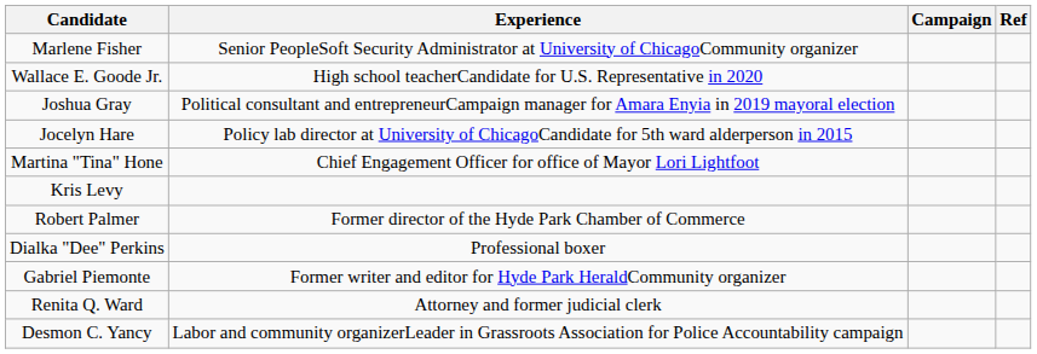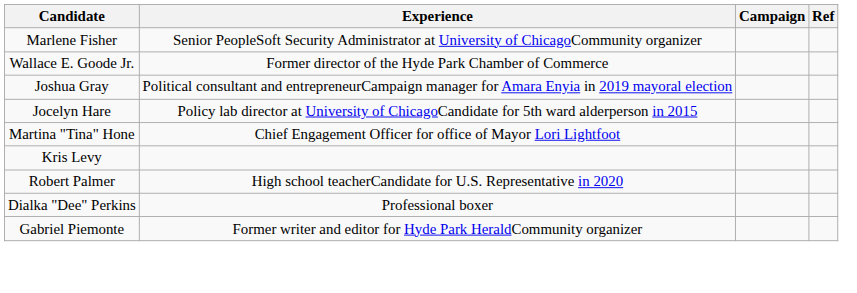Wallace E. Goode Jr. | Experience: High school teacherCandidate for U.S. Representative in 2020 -> Former director of the Hyde Park Chamber of Commerce
Robert Palmer | Experience: Former director of the Hyde Park Chamber of Commerce -> High school teacherCandidate for U.S. Representative in 2020
- row: Renita Q. Ward | Attorney and former judicial clerk
- row: Desmon C. Yancy | Labor and community organizerLeader in Grassroots Association for Police Accountability campaign
